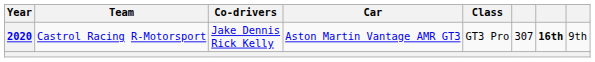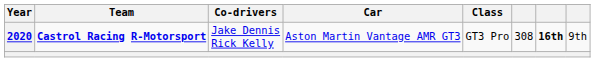2020 | Team: normal -> bold
2020 | column 6: 307 -> 308
